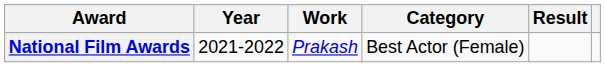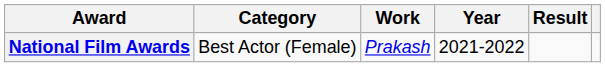columns swapped: Year <-> Category
